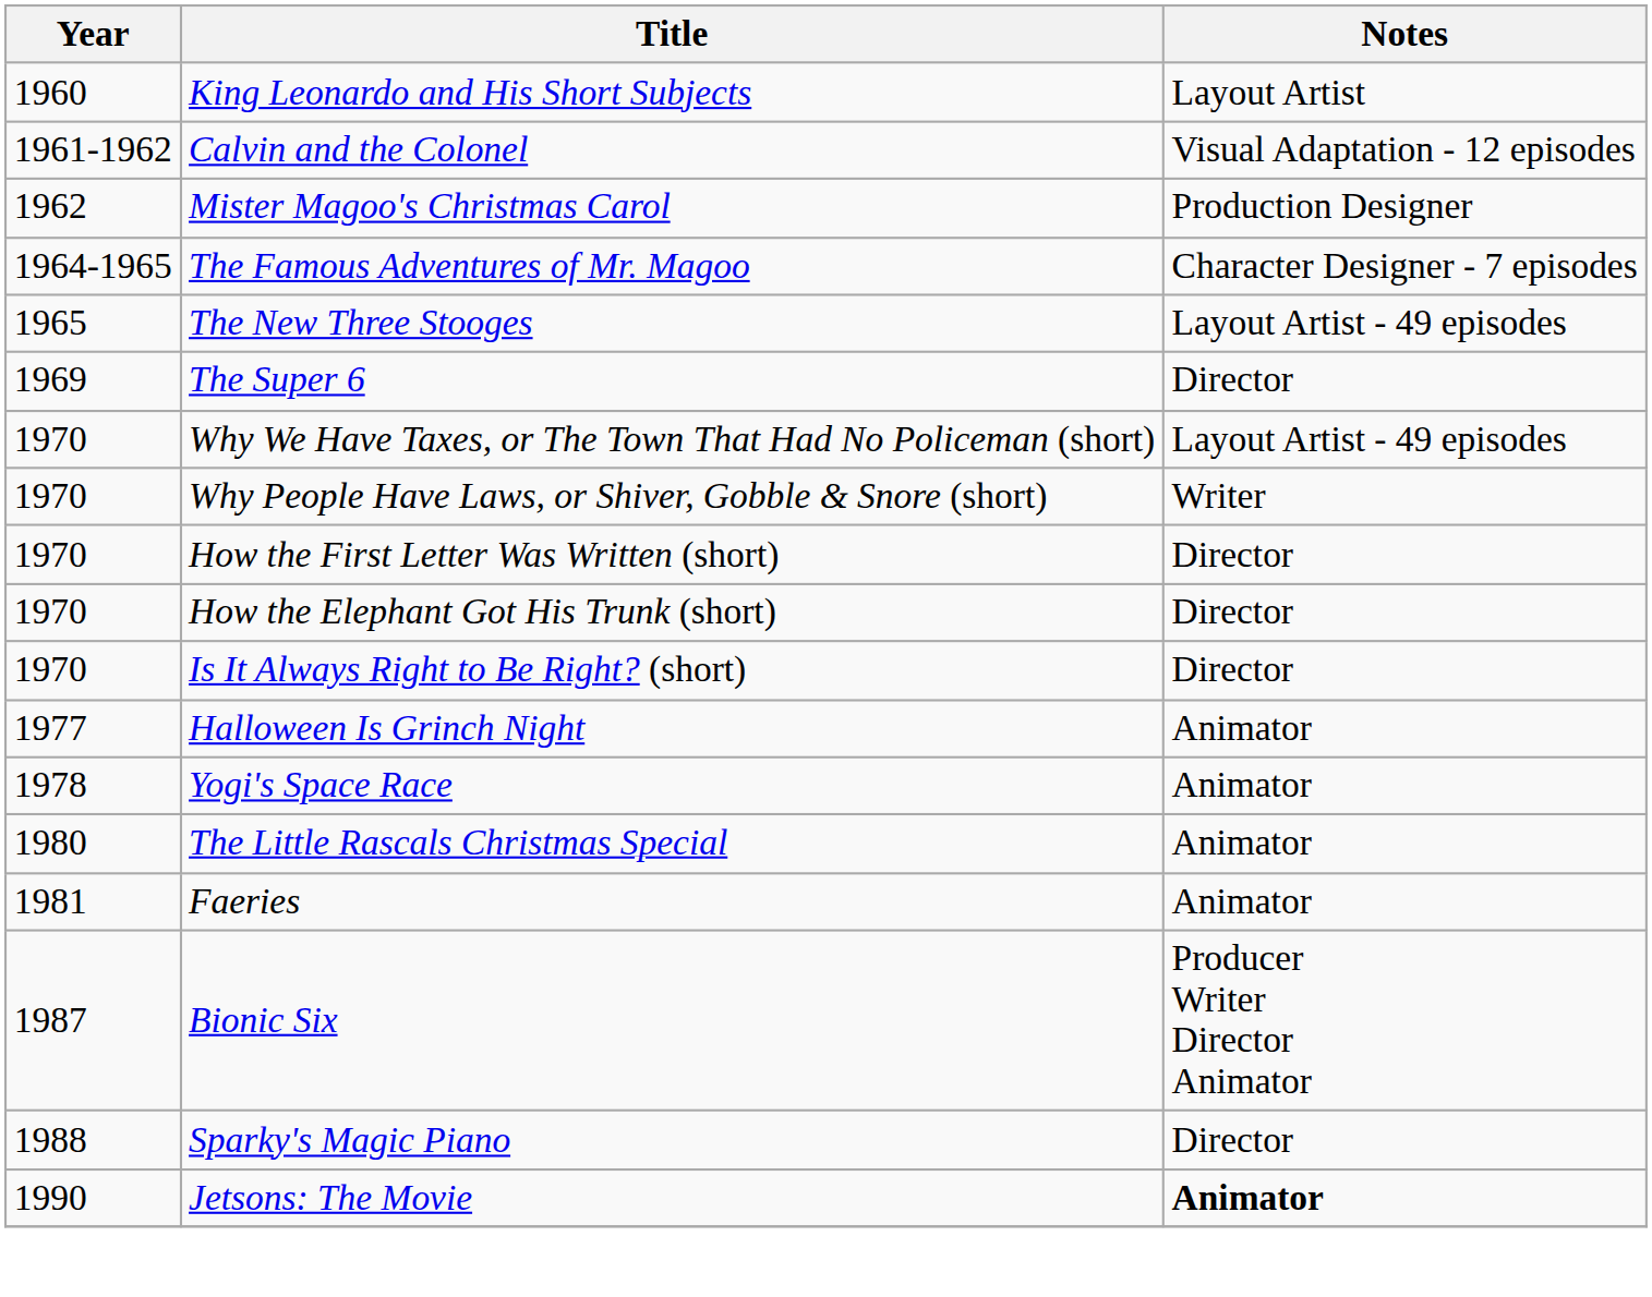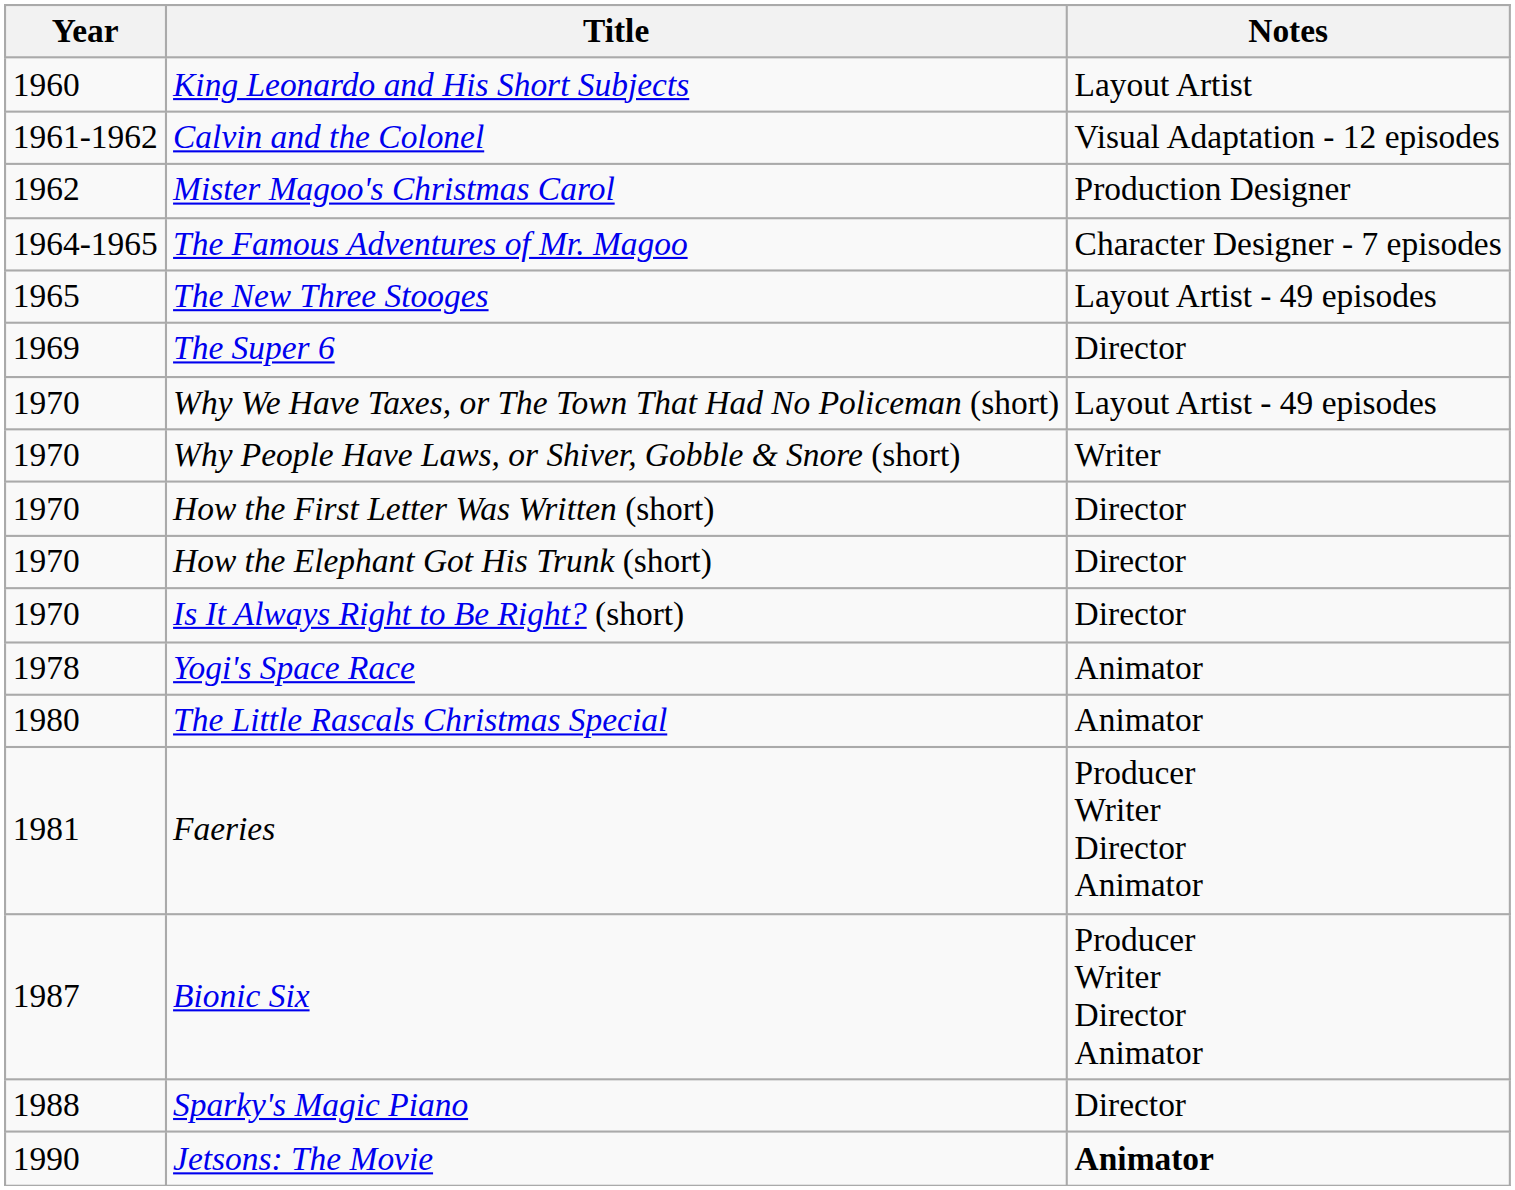- row: 1977 | Halloween Is Grinch Night | Animator
Faeries | Notes: Animator -> Producer Writer Director Animator
